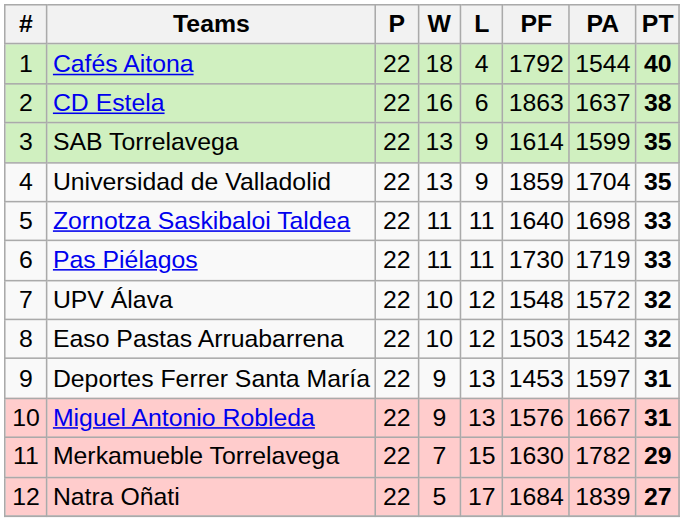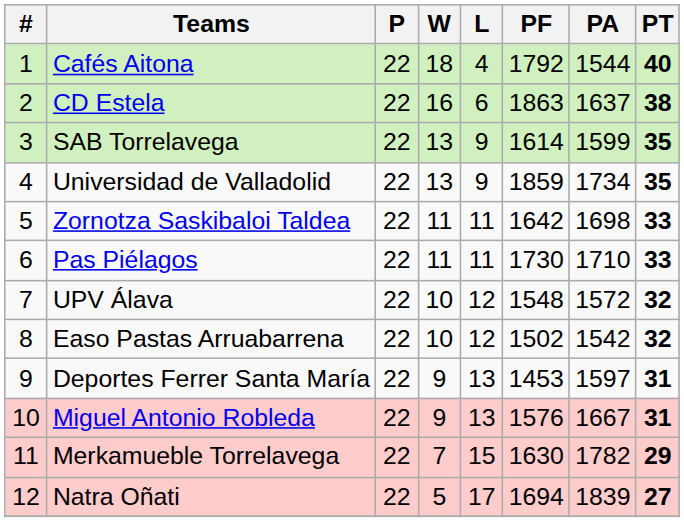Universidad de Valladolid | PA: 1704 -> 1734
Zornotza Saskibaloi Taldea | PF: 1640 -> 1642
Pas Piélagos | PA: 1719 -> 1710
Easo Pastas Arruabarrena | PF: 1503 -> 1502
Natra Oñati | PF: 1684 -> 1694
